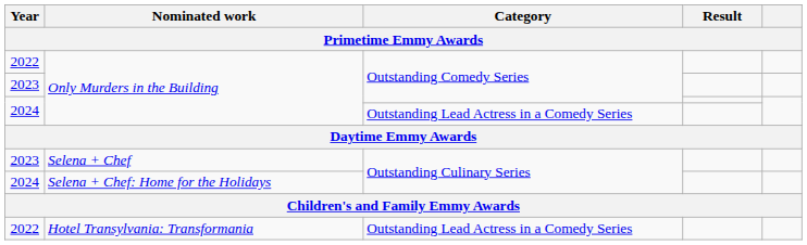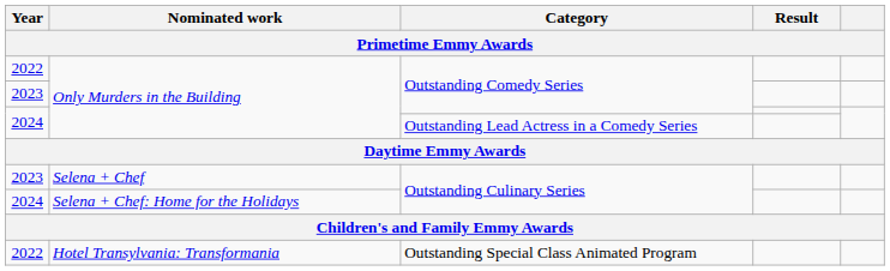Hotel Transylvania: Transformania | Category: Outstanding Lead Actress in a Comedy Series -> Outstanding Special Class Animated Program
